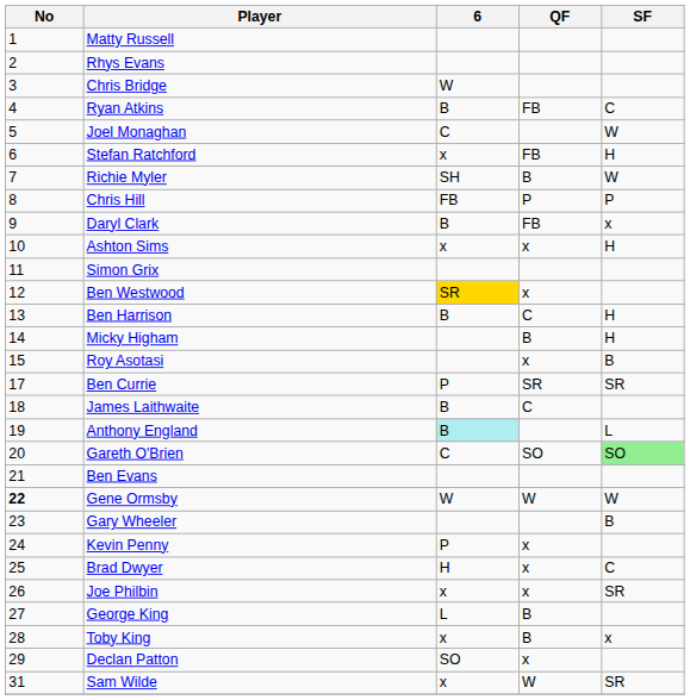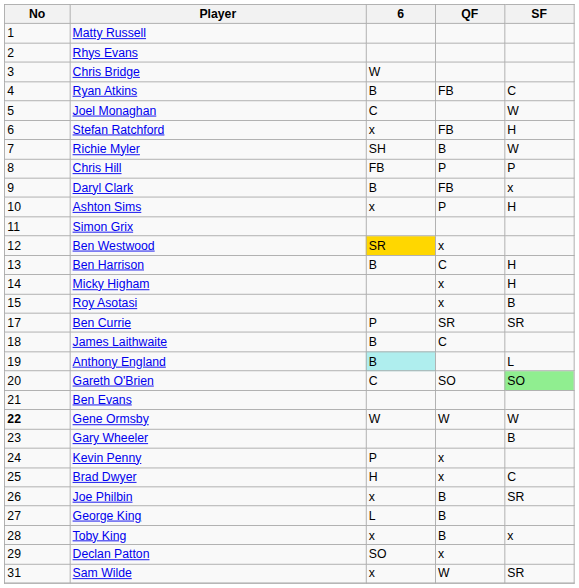Ashton Sims | QF: x -> P
Micky Higham | QF: B -> x
Joe Philbin | QF: x -> B
